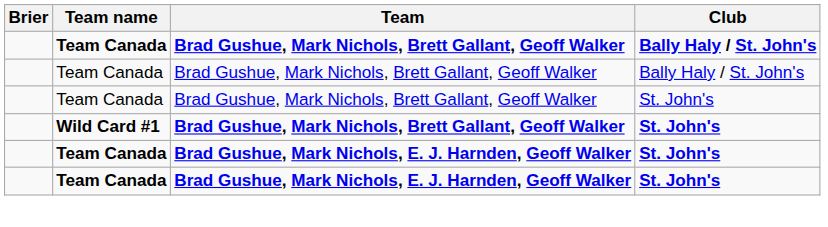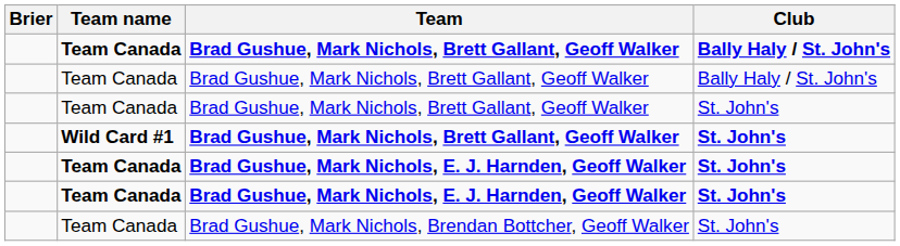+ row: Team Canada | Brad Gushue, Mark Nichols, Brendan Bottcher, Geoff Walker | St. John's
